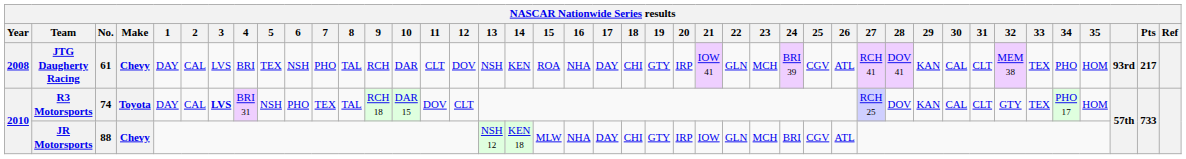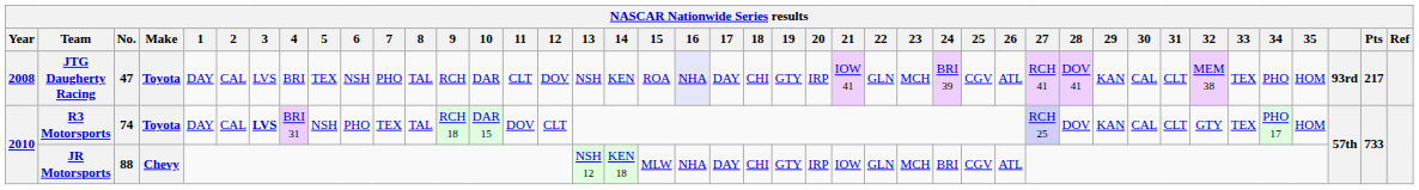JTG Daugherty Racing | No.: 61 -> 47
JTG Daugherty Racing | Make: Chevy -> Toyota
JTG Daugherty Racing | 16: no background -> lavender background
